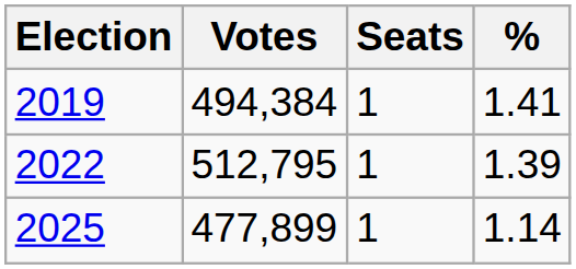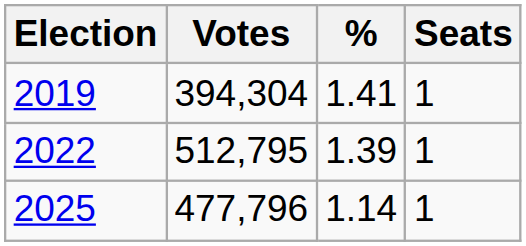columns swapped: % <-> Seats
2019 | Votes: 494,384 -> 394,304
2025 | Votes: 477,899 -> 477,796
